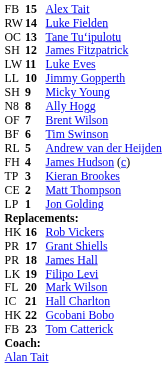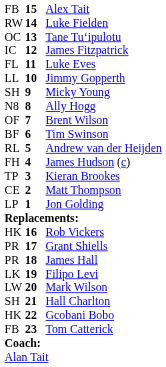James Fitzpatrick | column 1: SH -> IC
Luke Eves | column 1: LW -> FL
Mark Wilson | column 1: FL -> LW
Hall Charlton | column 1: IC -> SH
